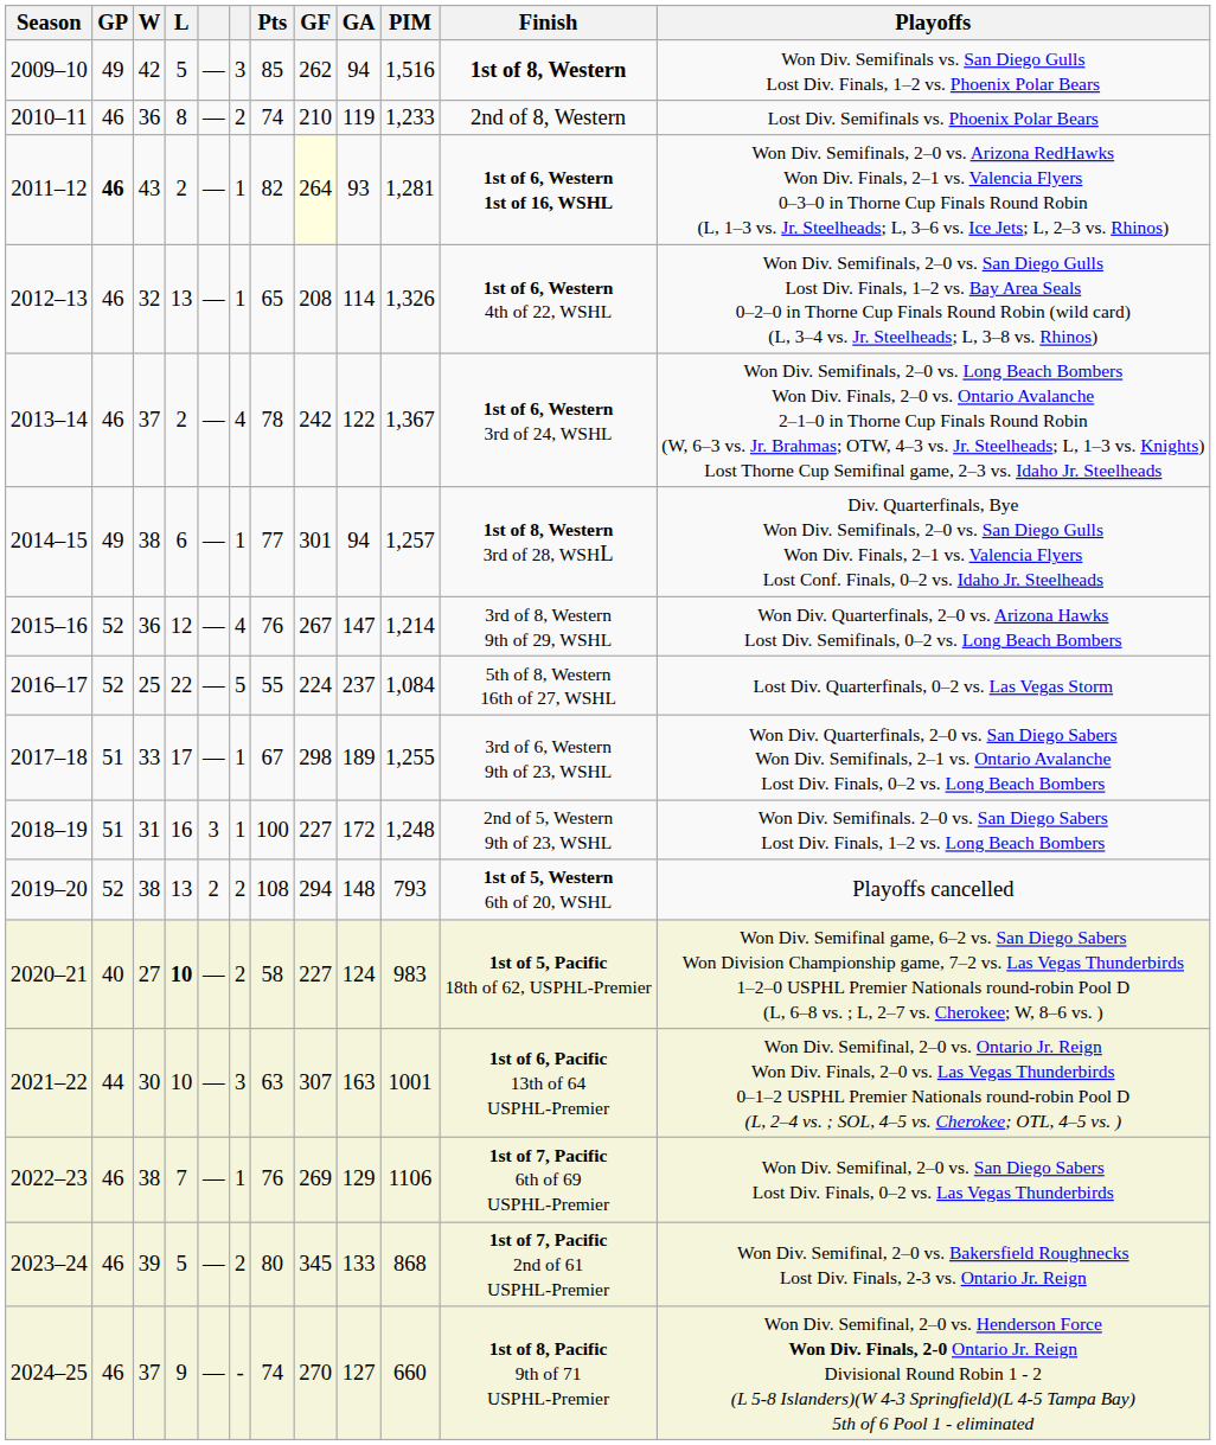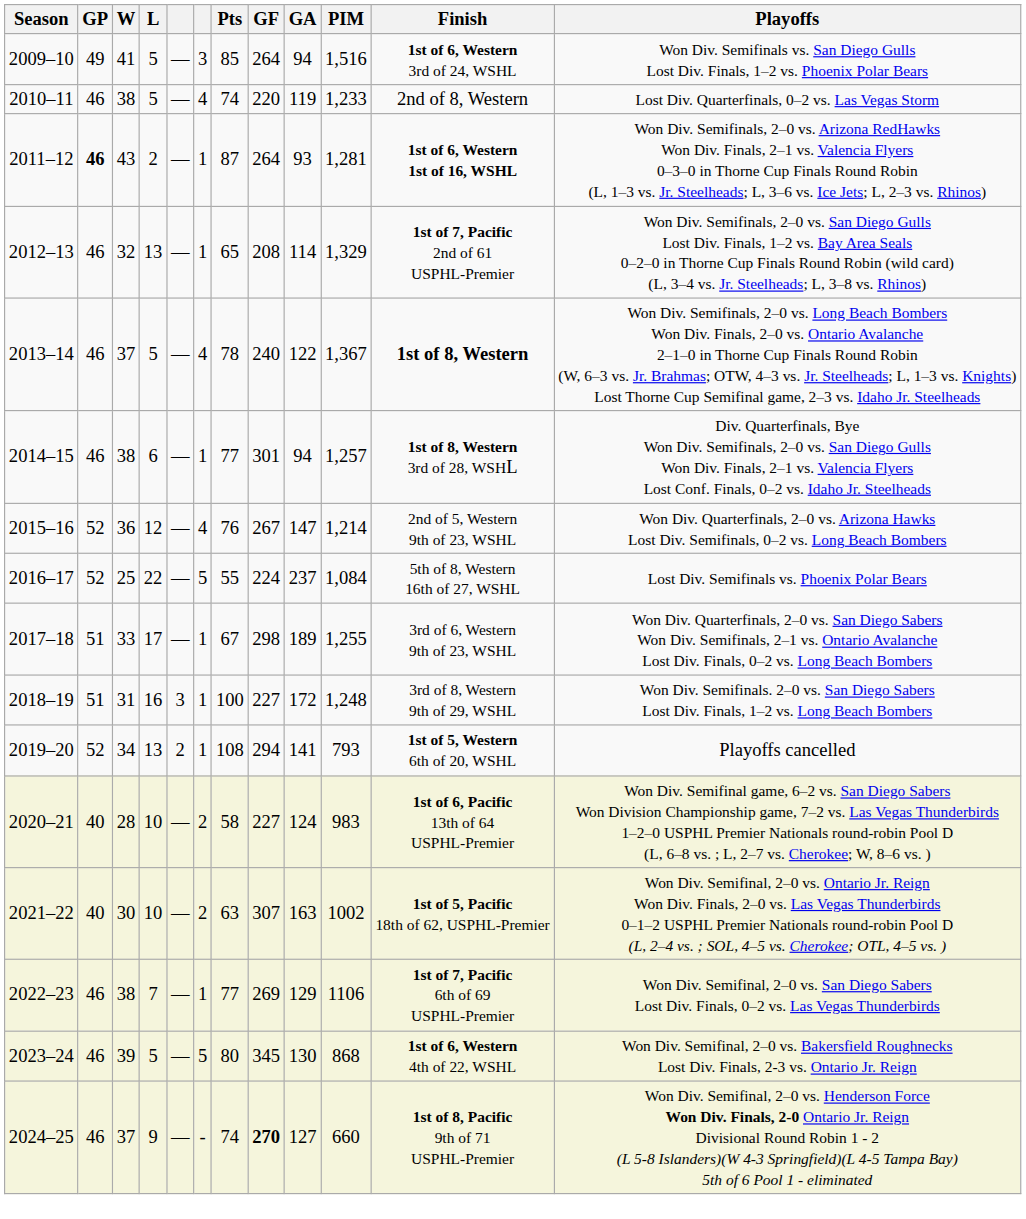2009–10 | W: 42 -> 41
2009–10 | GF: 262 -> 264
2009–10 | Finish: 1st of 8, Western -> 1st of 6, Western 3rd of 24, WSHL
2010–11 | W: 36 -> 38
2010–11 | L: 8 -> 5
2010–11 | column 6: 2 -> 4
2010–11 | GF: 210 -> 220
2010–11 | Playoffs: Lost Div. Semifinals vs. Phoenix Polar Bears -> Lost Div. Quarterfinals, 0–2 vs. Las Vegas Storm
2011–12 | Pts: 82 -> 87
2011–12 | GF: lightyellow background -> no background
2012–13 | PIM: 1,326 -> 1,329
2012–13 | Finish: 1st of 6, Western 4th of 22, WSHL -> 1st of 7, Pacific 2nd of 61 USPHL-Premier
2013–14 | L: 2 -> 5
2013–14 | GF: 242 -> 240
2013–14 | Finish: 1st of 6, Western 3rd of 24, WSHL -> 1st of 8, Western
2014–15 | GP: 49 -> 46
2015–16 | Finish: 3rd of 8, Western 9th of 29, WSHL -> 2nd of 5, Western 9th of 23, WSHL
2016–17 | Playoffs: Lost Div. Quarterfinals, 0–2 vs. Las Vegas Storm -> Lost Div. Semifinals vs. Phoenix Polar Bears
2018–19 | Finish: 2nd of 5, Western 9th of 23, WSHL -> 3rd of 8, Western 9th of 29, WSHL
2019–20 | W: 38 -> 34
2019–20 | column 6: 2 -> 1
2019–20 | GA: 148 -> 141
2020–21 | W: 27 -> 28
2020–21 | L: bold -> normal
2020–21 | Finish: 1st of 5, Pacific 18th of 62, USPHL-Premier -> 1st of 6, Pacific 13th of 64 USPHL-Premier
2021–22 | GP: 44 -> 40
2021–22 | column 6: 3 -> 2
2021–22 | PIM: 1001 -> 1002
2021–22 | Finish: 1st of 6, Pacific 13th of 64 USPHL-Premier -> 1st of 5, Pacific 18th of 62, USPHL-Premier
2022–23 | Pts: 76 -> 77
2023–24 | column 6: 2 -> 5
2023–24 | GA: 133 -> 130
2023–24 | Finish: 1st of 7, Pacific 2nd of 61 USPHL-Premier -> 1st of 6, Western 4th of 22, WSHL
2024–25 | GF: normal -> bold
